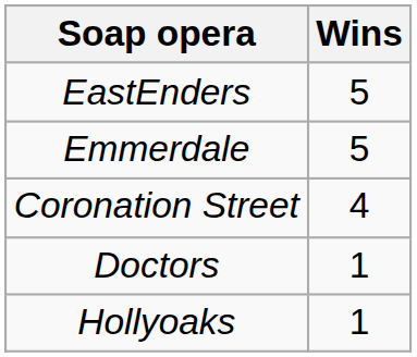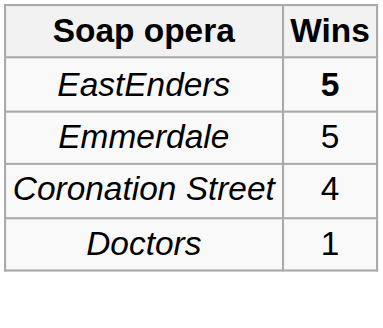EastEnders | Wins: normal -> bold
- row: Hollyoaks | 1
